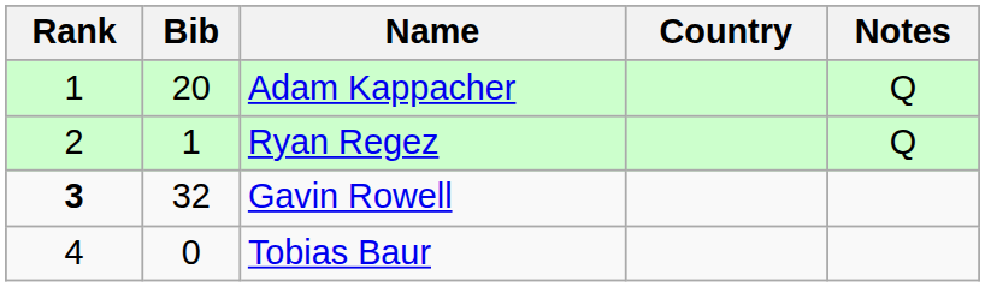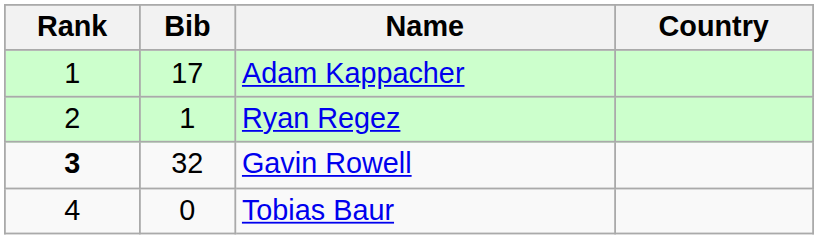- column: Notes | Q | Q
Adam Kappacher | Bib: 20 -> 17
